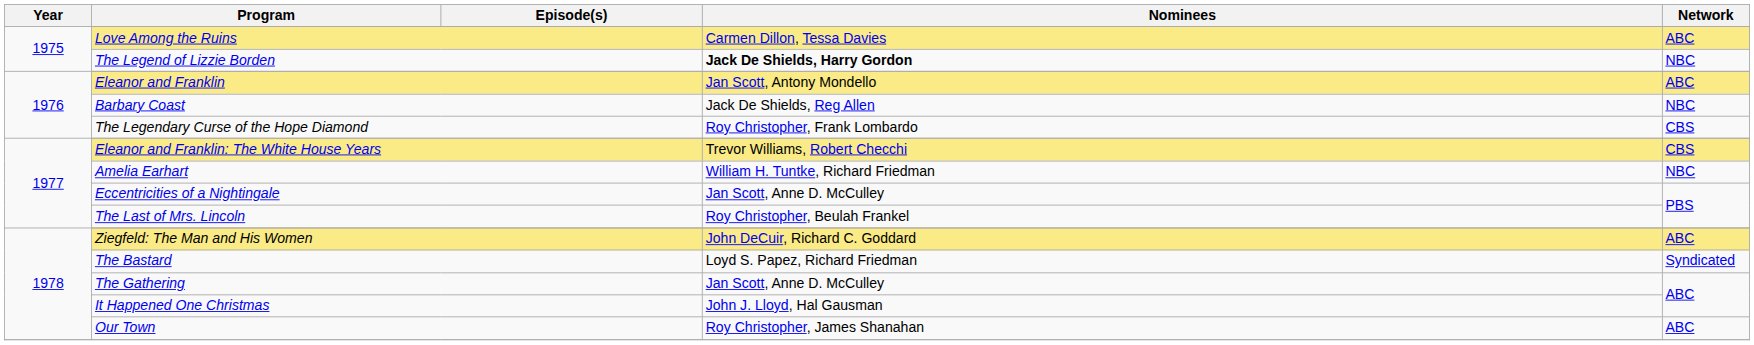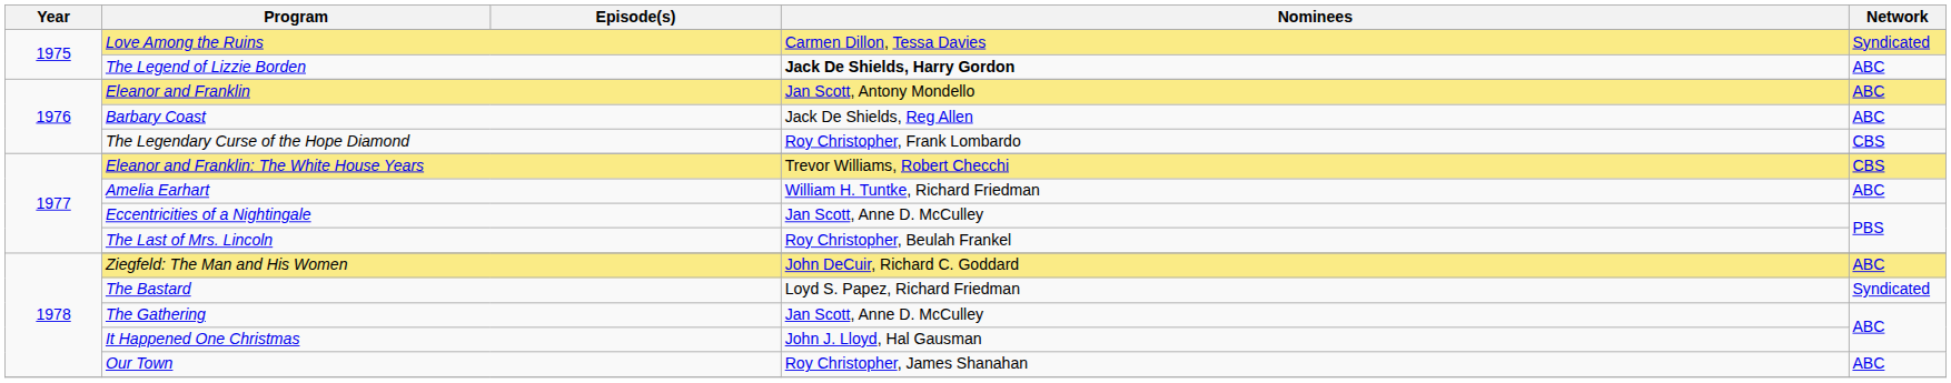Love Among the Ruins | Network: ABC -> Syndicated
The Legend of Lizzie Borden | Network: NBC -> ABC
Barbary Coast | Network: NBC -> ABC
Amelia Earhart | Network: NBC -> ABC
